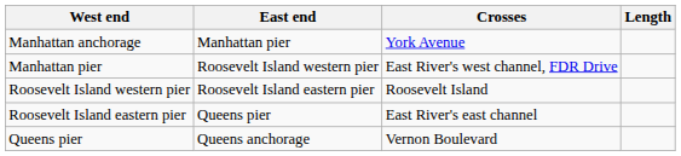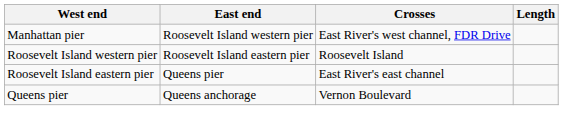- row: Manhattan anchorage | Manhattan pier | York Avenue
